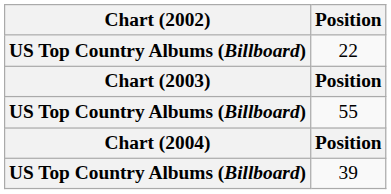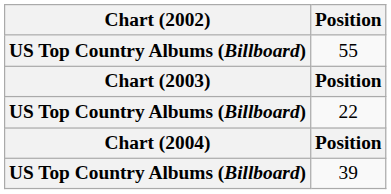rows swapped: 55 <-> 22
